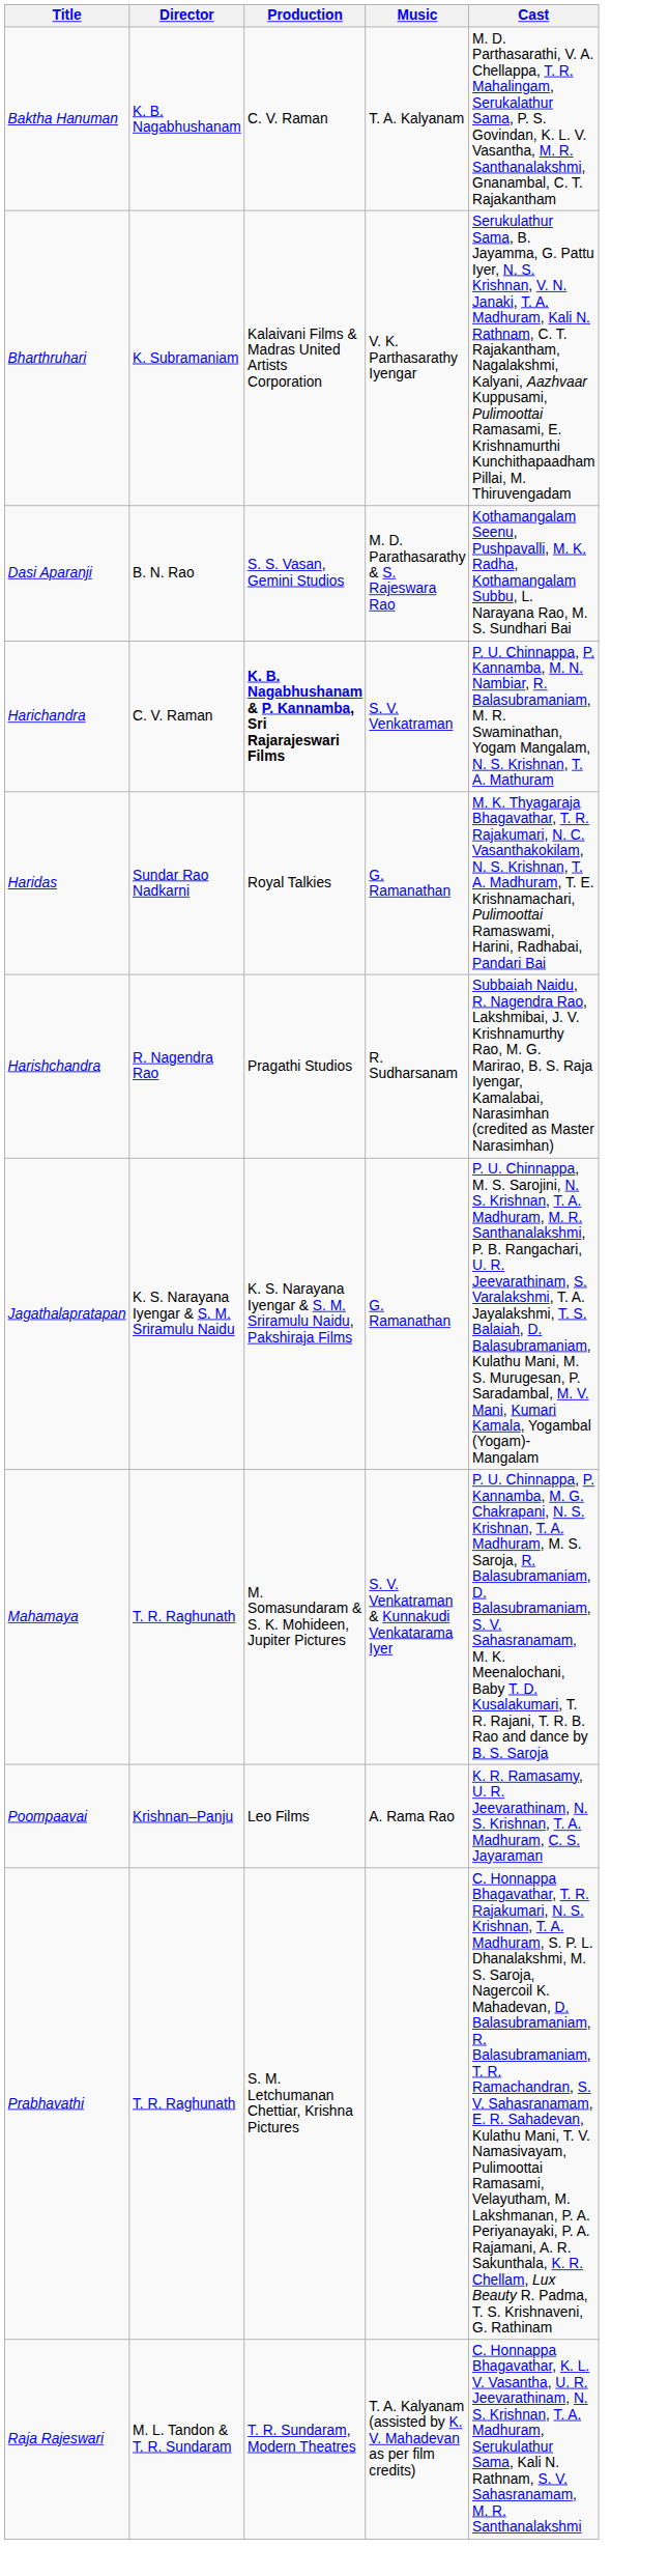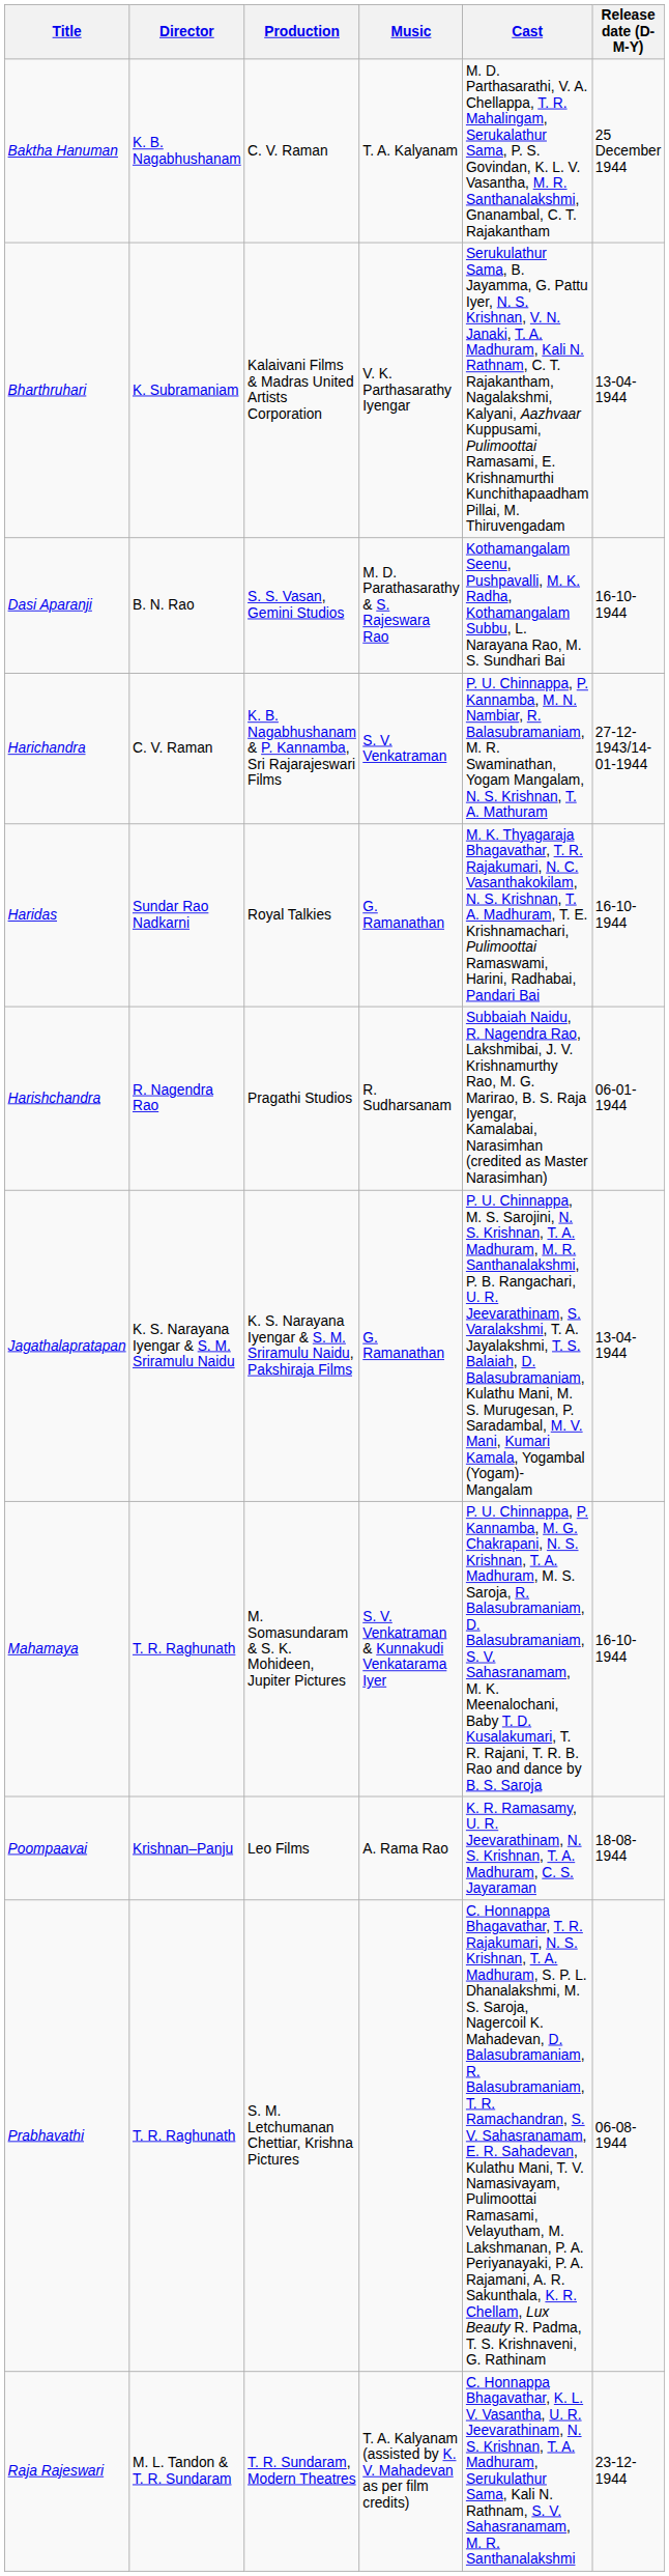+ column: Release date (D-M-Y) | 25 December 1944 | 13-04-1944 | 16-10-1944 | 27-12-1943/14-01-1944 | 16-10-1944 | 06-01-1944 | 13-04-1944 | 16-10-1944 | 18-08-1944 | 06-08-1944 | 23-12-1944
Harichandra | Production: bold -> normal
